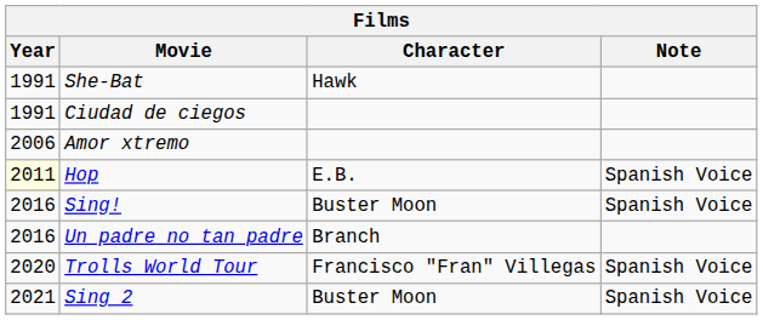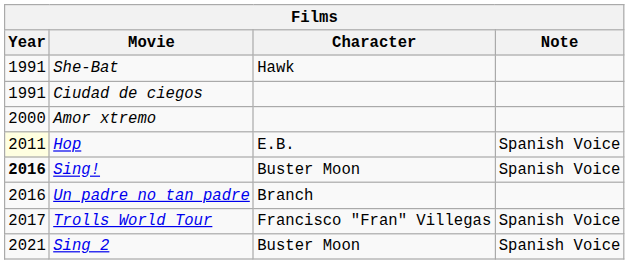Amor xtremo | Year: 2006 -> 2000
Sing! | Year: normal -> bold
Trolls World Tour | Year: 2020 -> 2017
